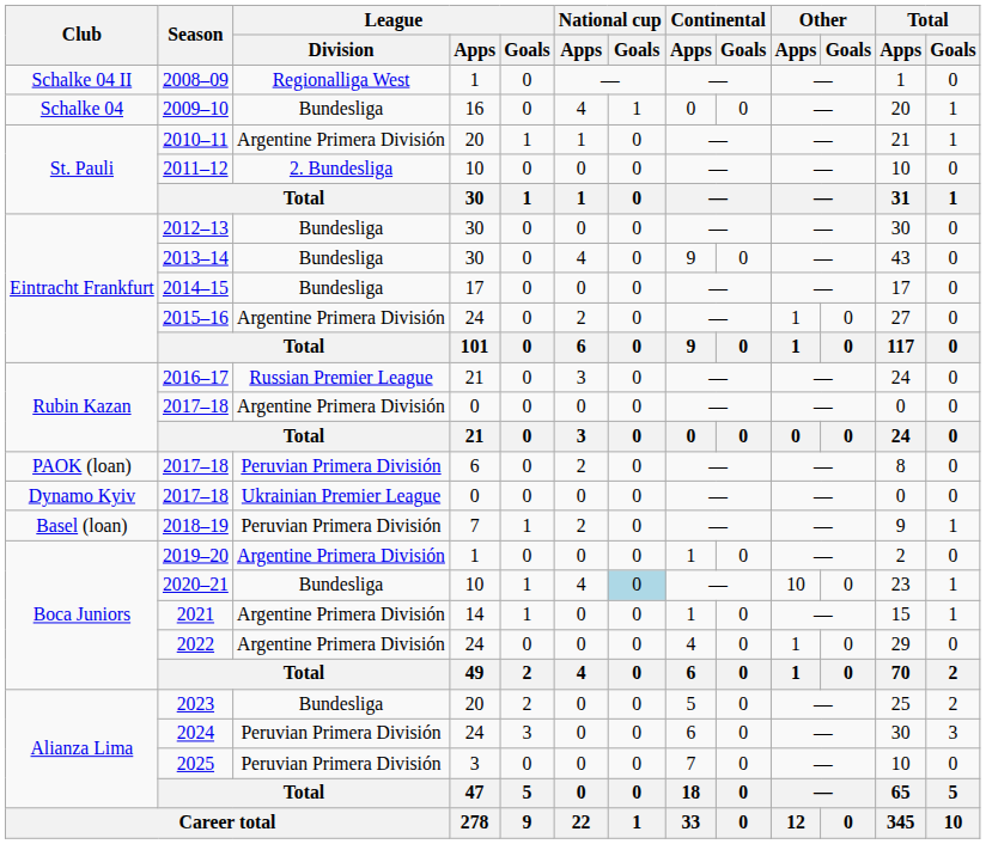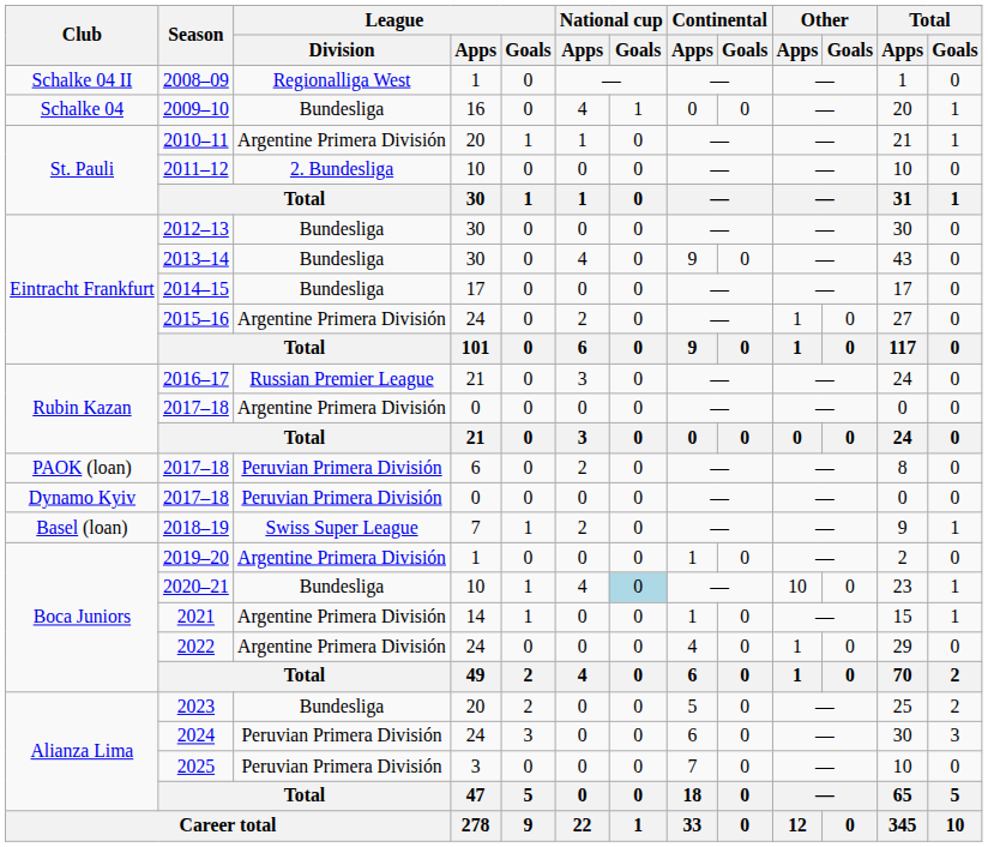Dynamo Kyiv / 2017–18 | League / Division: Ukrainian Premier League -> Peruvian Primera División
2018–19 | League / Division: Peruvian Primera División -> Swiss Super League
